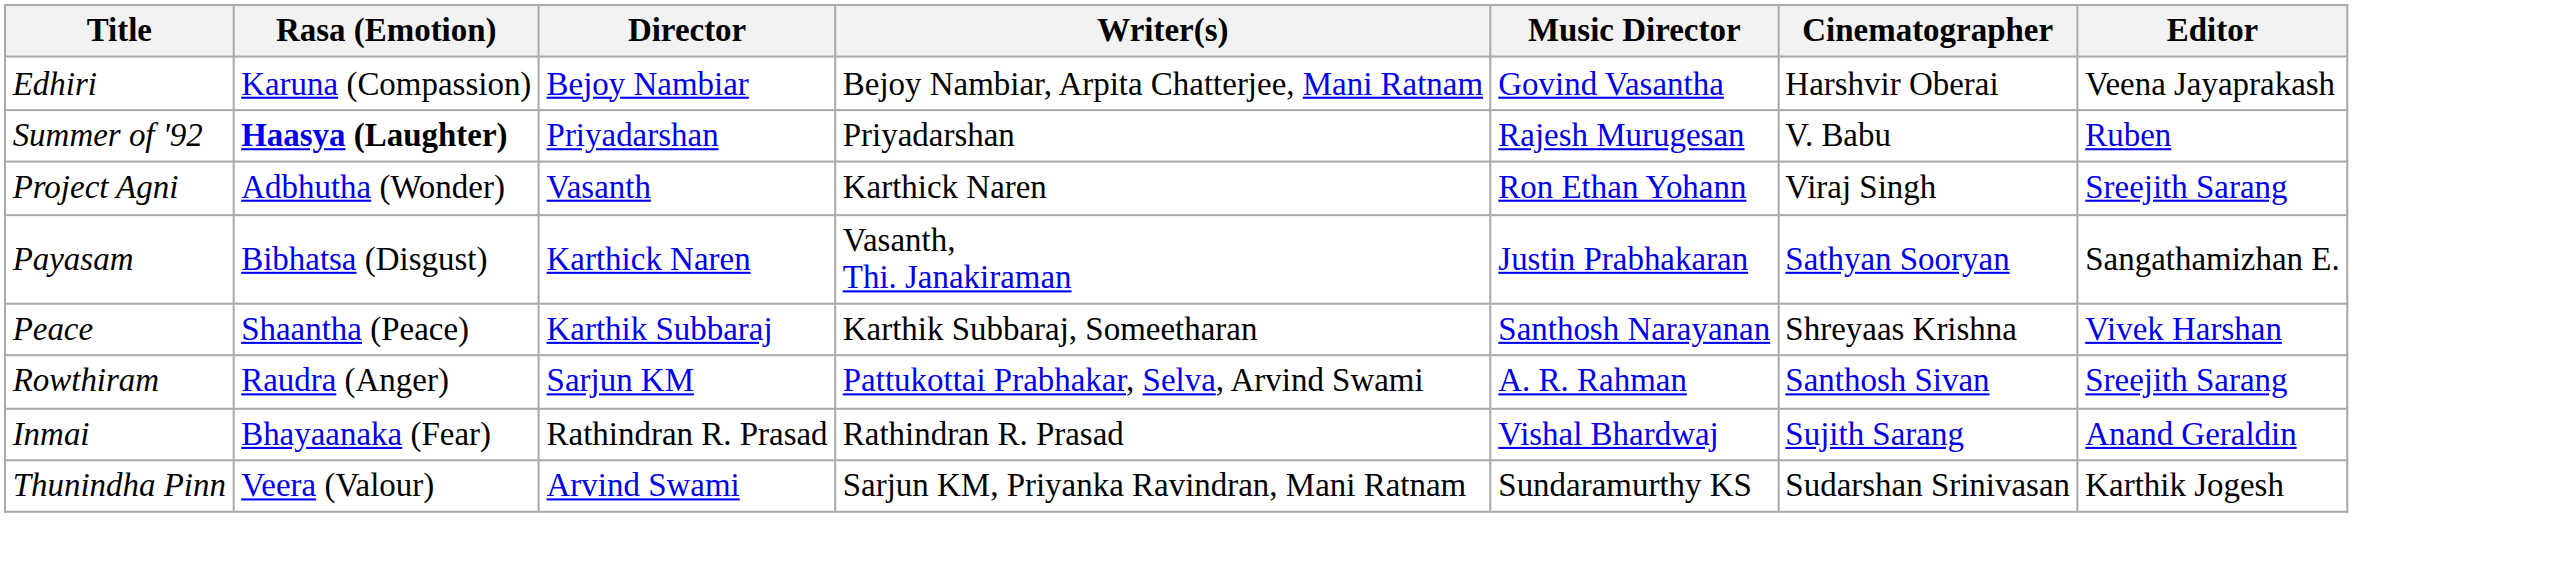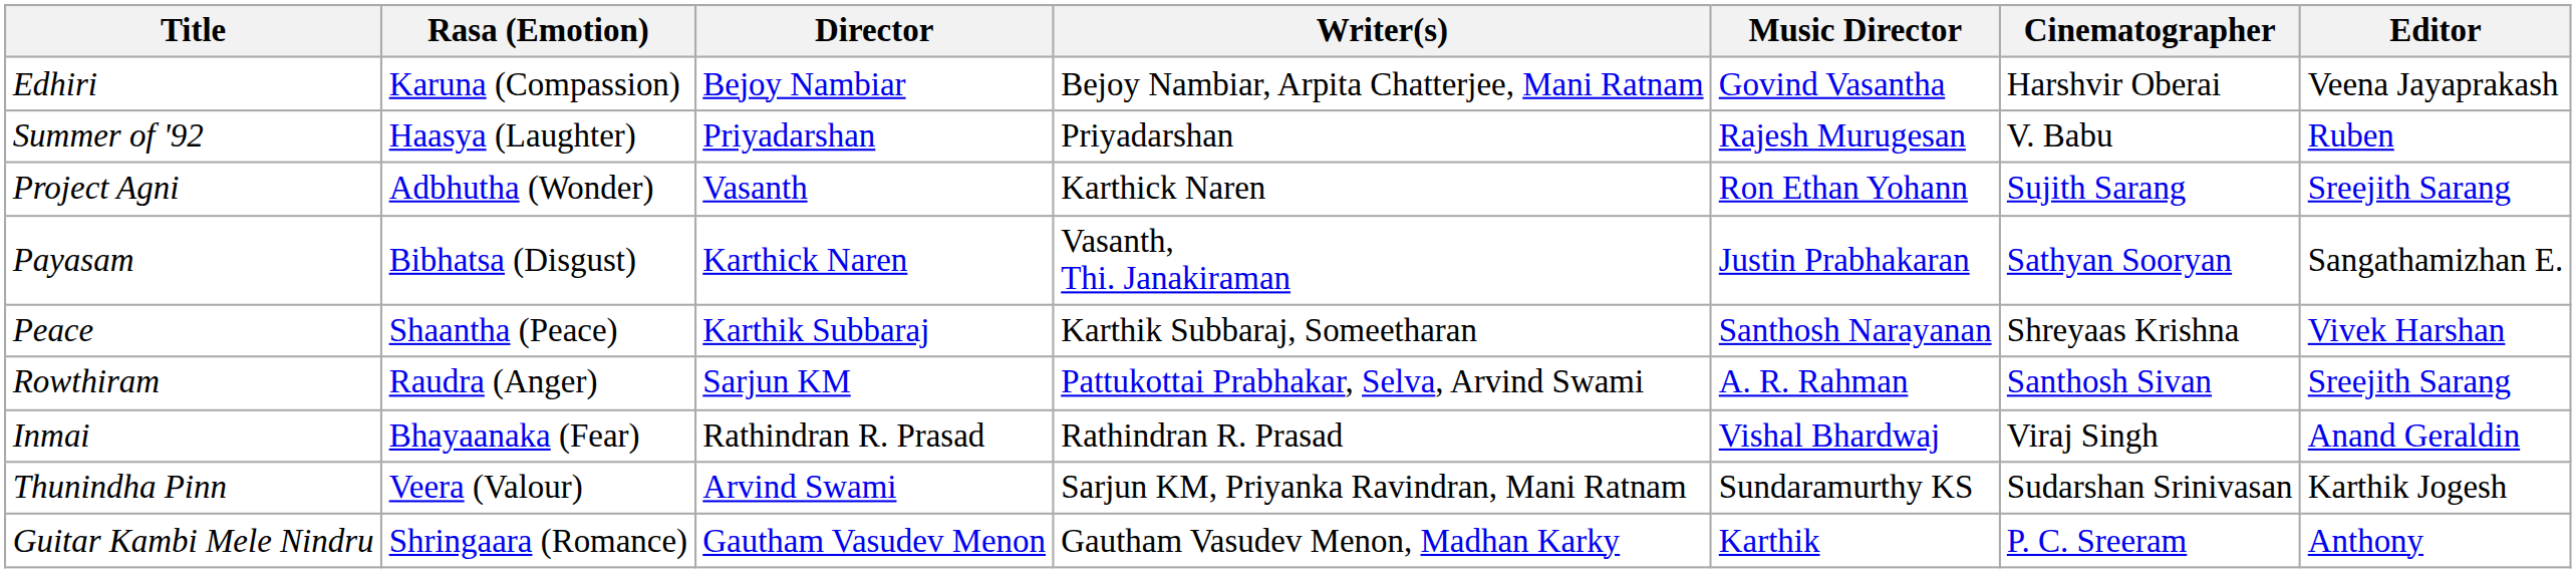Summer of '92 | Rasa (Emotion): bold -> normal
Project Agni | Cinematographer: Viraj Singh -> Sujith Sarang
Inmai | Cinematographer: Sujith Sarang -> Viraj Singh
+ row: Guitar Kambi Mele Nindru | Shringaara (Romance) | Gautham Vasudev Menon | Gautham Vasudev Menon, Madhan Karky | Karthik | P. C. Sreeram | Anthony
